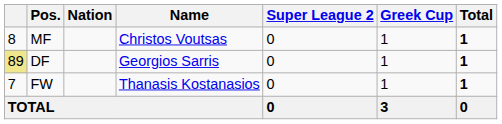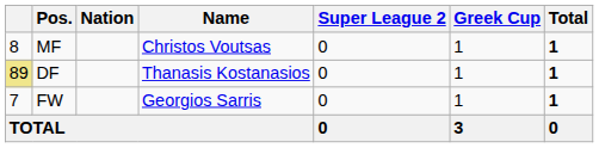DF | Name: Georgios Sarris -> Thanasis Kostanasios
FW | Name: Thanasis Kostanasios -> Georgios Sarris
